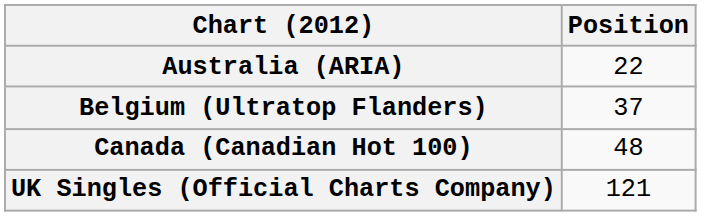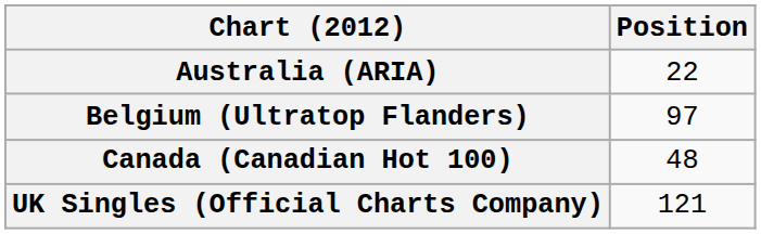Belgium (Ultratop Flanders) | Position: 37 -> 97
